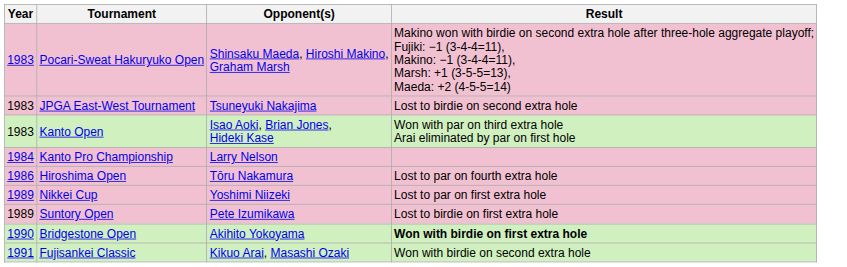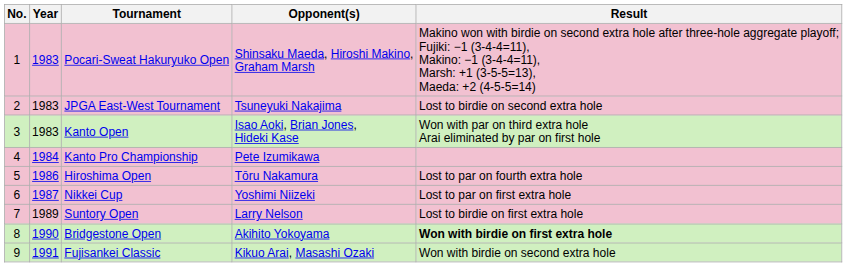+ column: No. | 1 | 2 | 3 | 4 | 5 | 6 | 7 | 8 | 9
Kanto Pro Championship | Opponent(s): Larry Nelson -> Pete Izumikawa
Nikkei Cup | Year: 1989 -> 1987
Suntory Open | Opponent(s): Pete Izumikawa -> Larry Nelson
